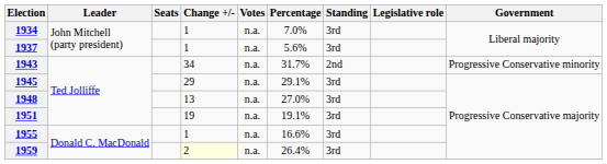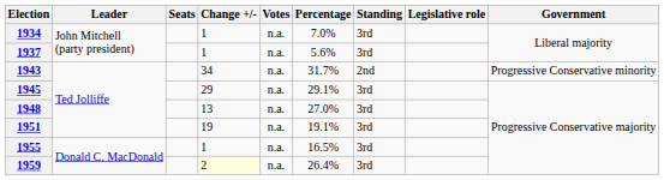1955 | Percentage: 16.6% -> 16.5%
